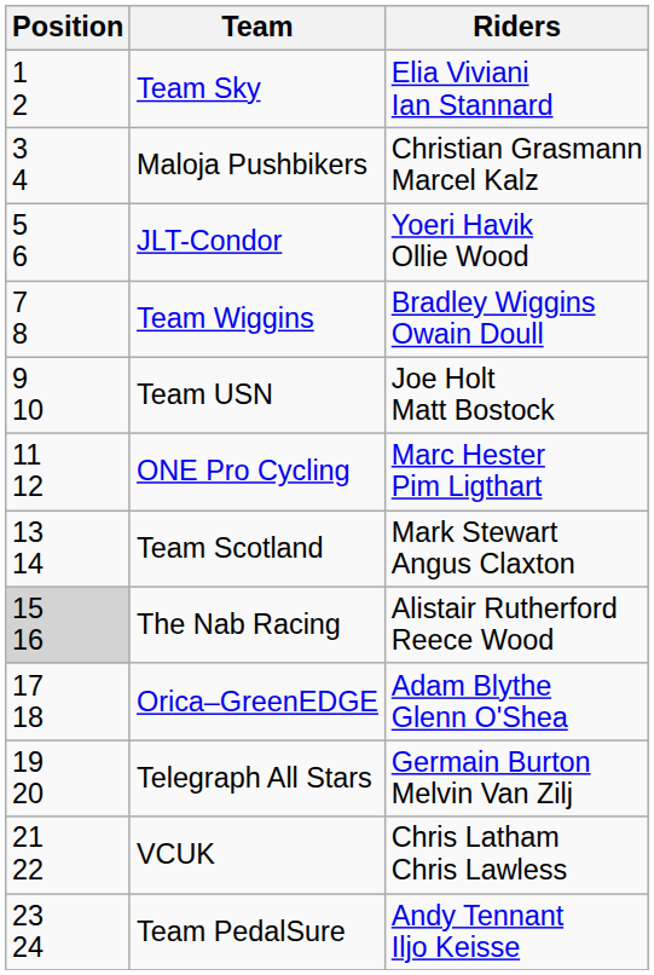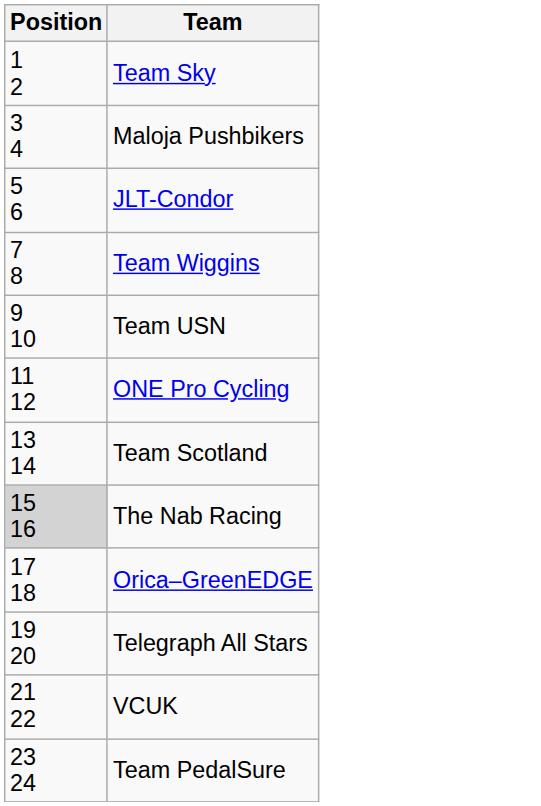- column: Riders | Elia Viviani Ian Stannard | Christian Grasmann Marcel Kalz | Yoeri Havik Ollie Wood | Bradley Wiggins Owain Doull | Joe Holt Matt Bostock | Marc Hester Pim Ligthart | Mark Stewart Angus Claxton | Alistair Rutherford Reece Wood | Adam Blythe Glenn O'Shea | Germain Burton Melvin Van Zilj | Chris Latham Chris Lawless | Andy Tennant Iljo Keisse
